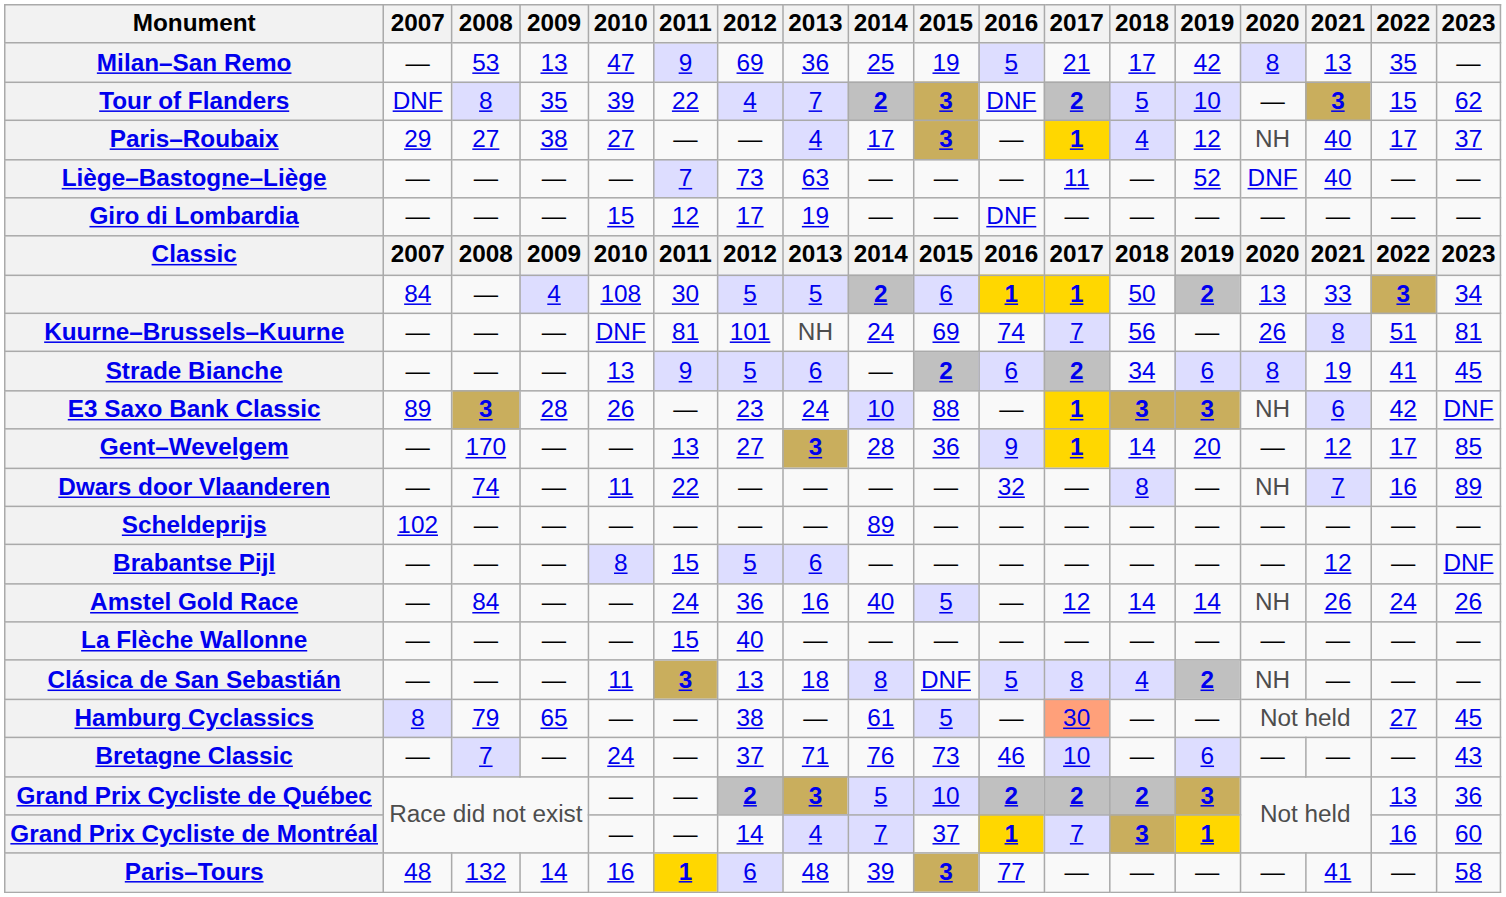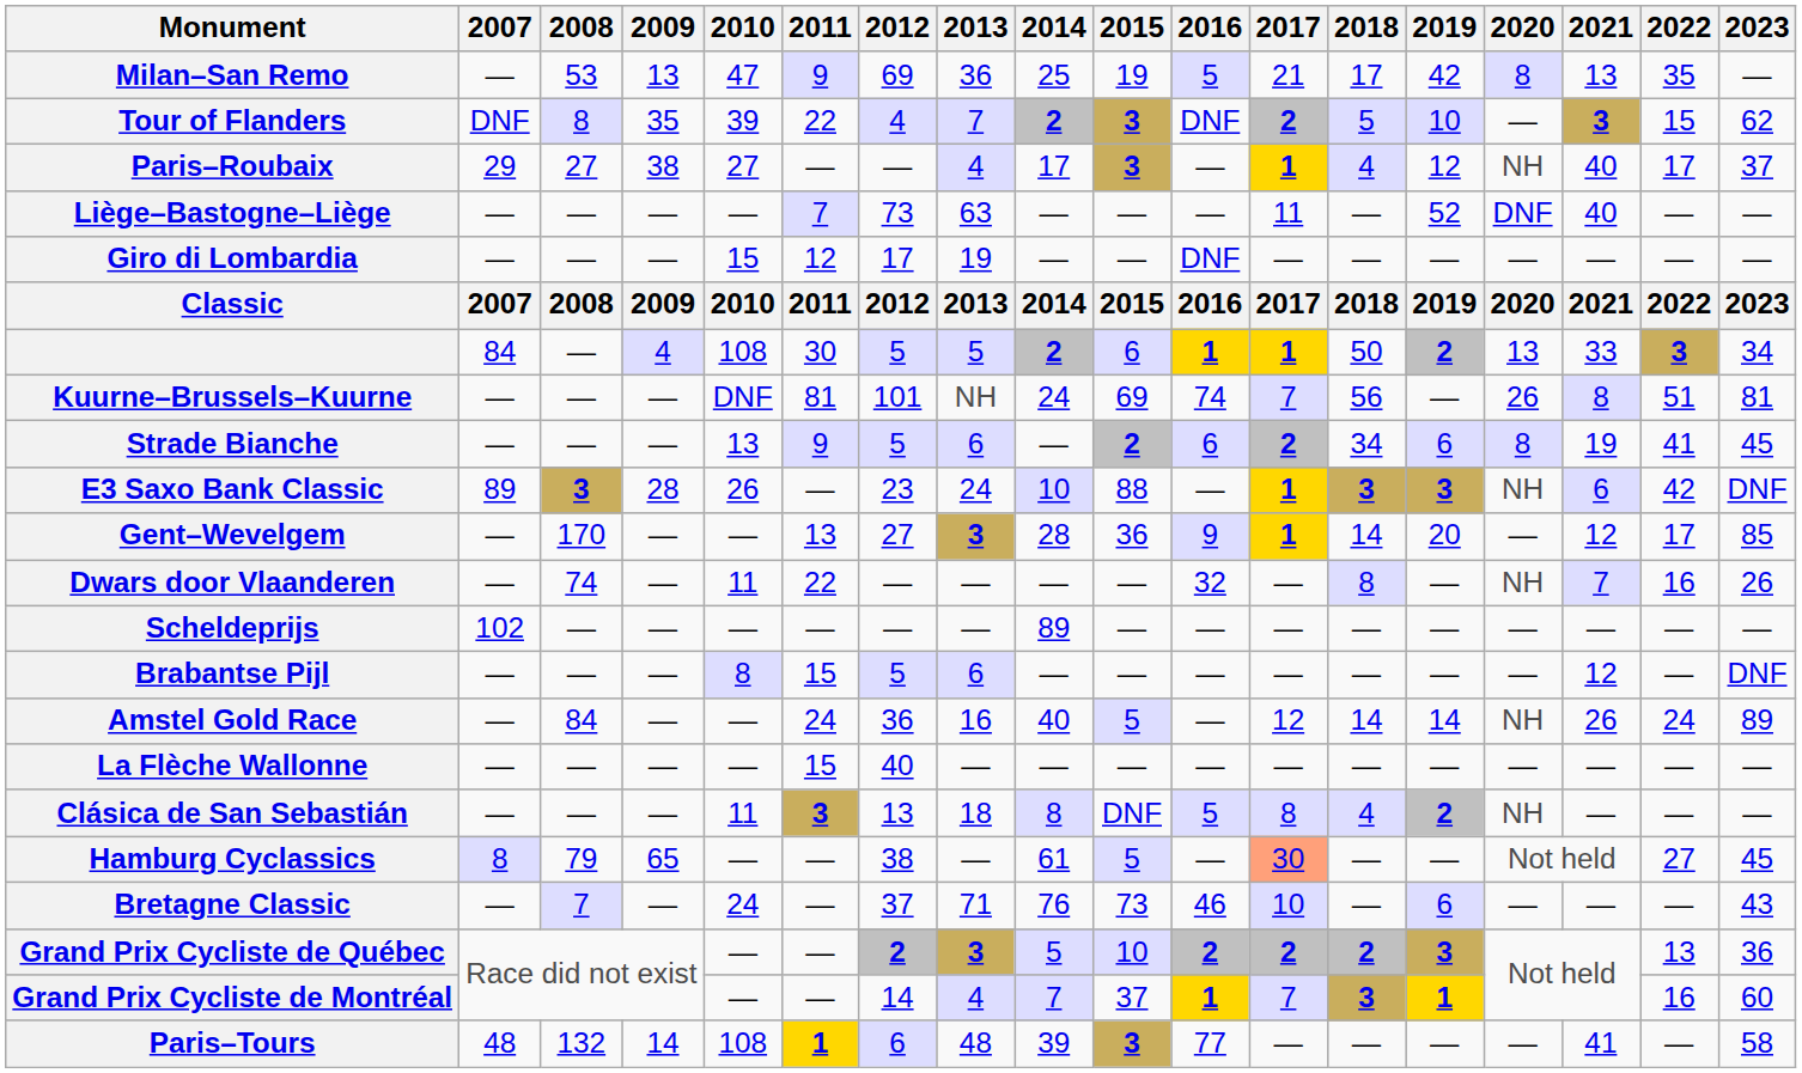Dwars door Vlaanderen | 2023: 89 -> 26
Amstel Gold Race | 2023: 26 -> 89
Paris–Tours | 2010: 16 -> 108
